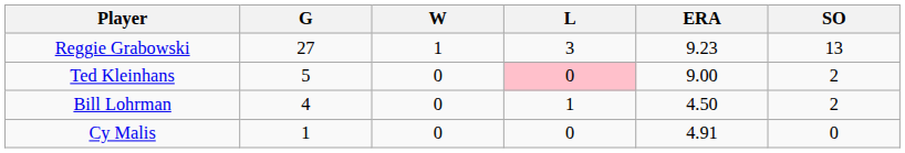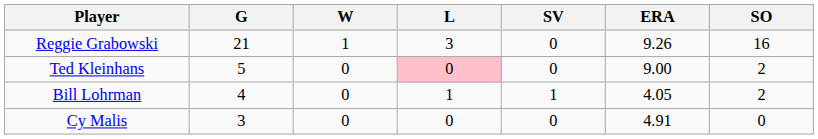+ column: SV | 0 | 0 | 1 | 0
Reggie Grabowski | G: 27 -> 21
Reggie Grabowski | ERA: 9.23 -> 9.26
Reggie Grabowski | SO: 13 -> 16
Bill Lohrman | ERA: 4.50 -> 4.05
Cy Malis | G: 1 -> 3
